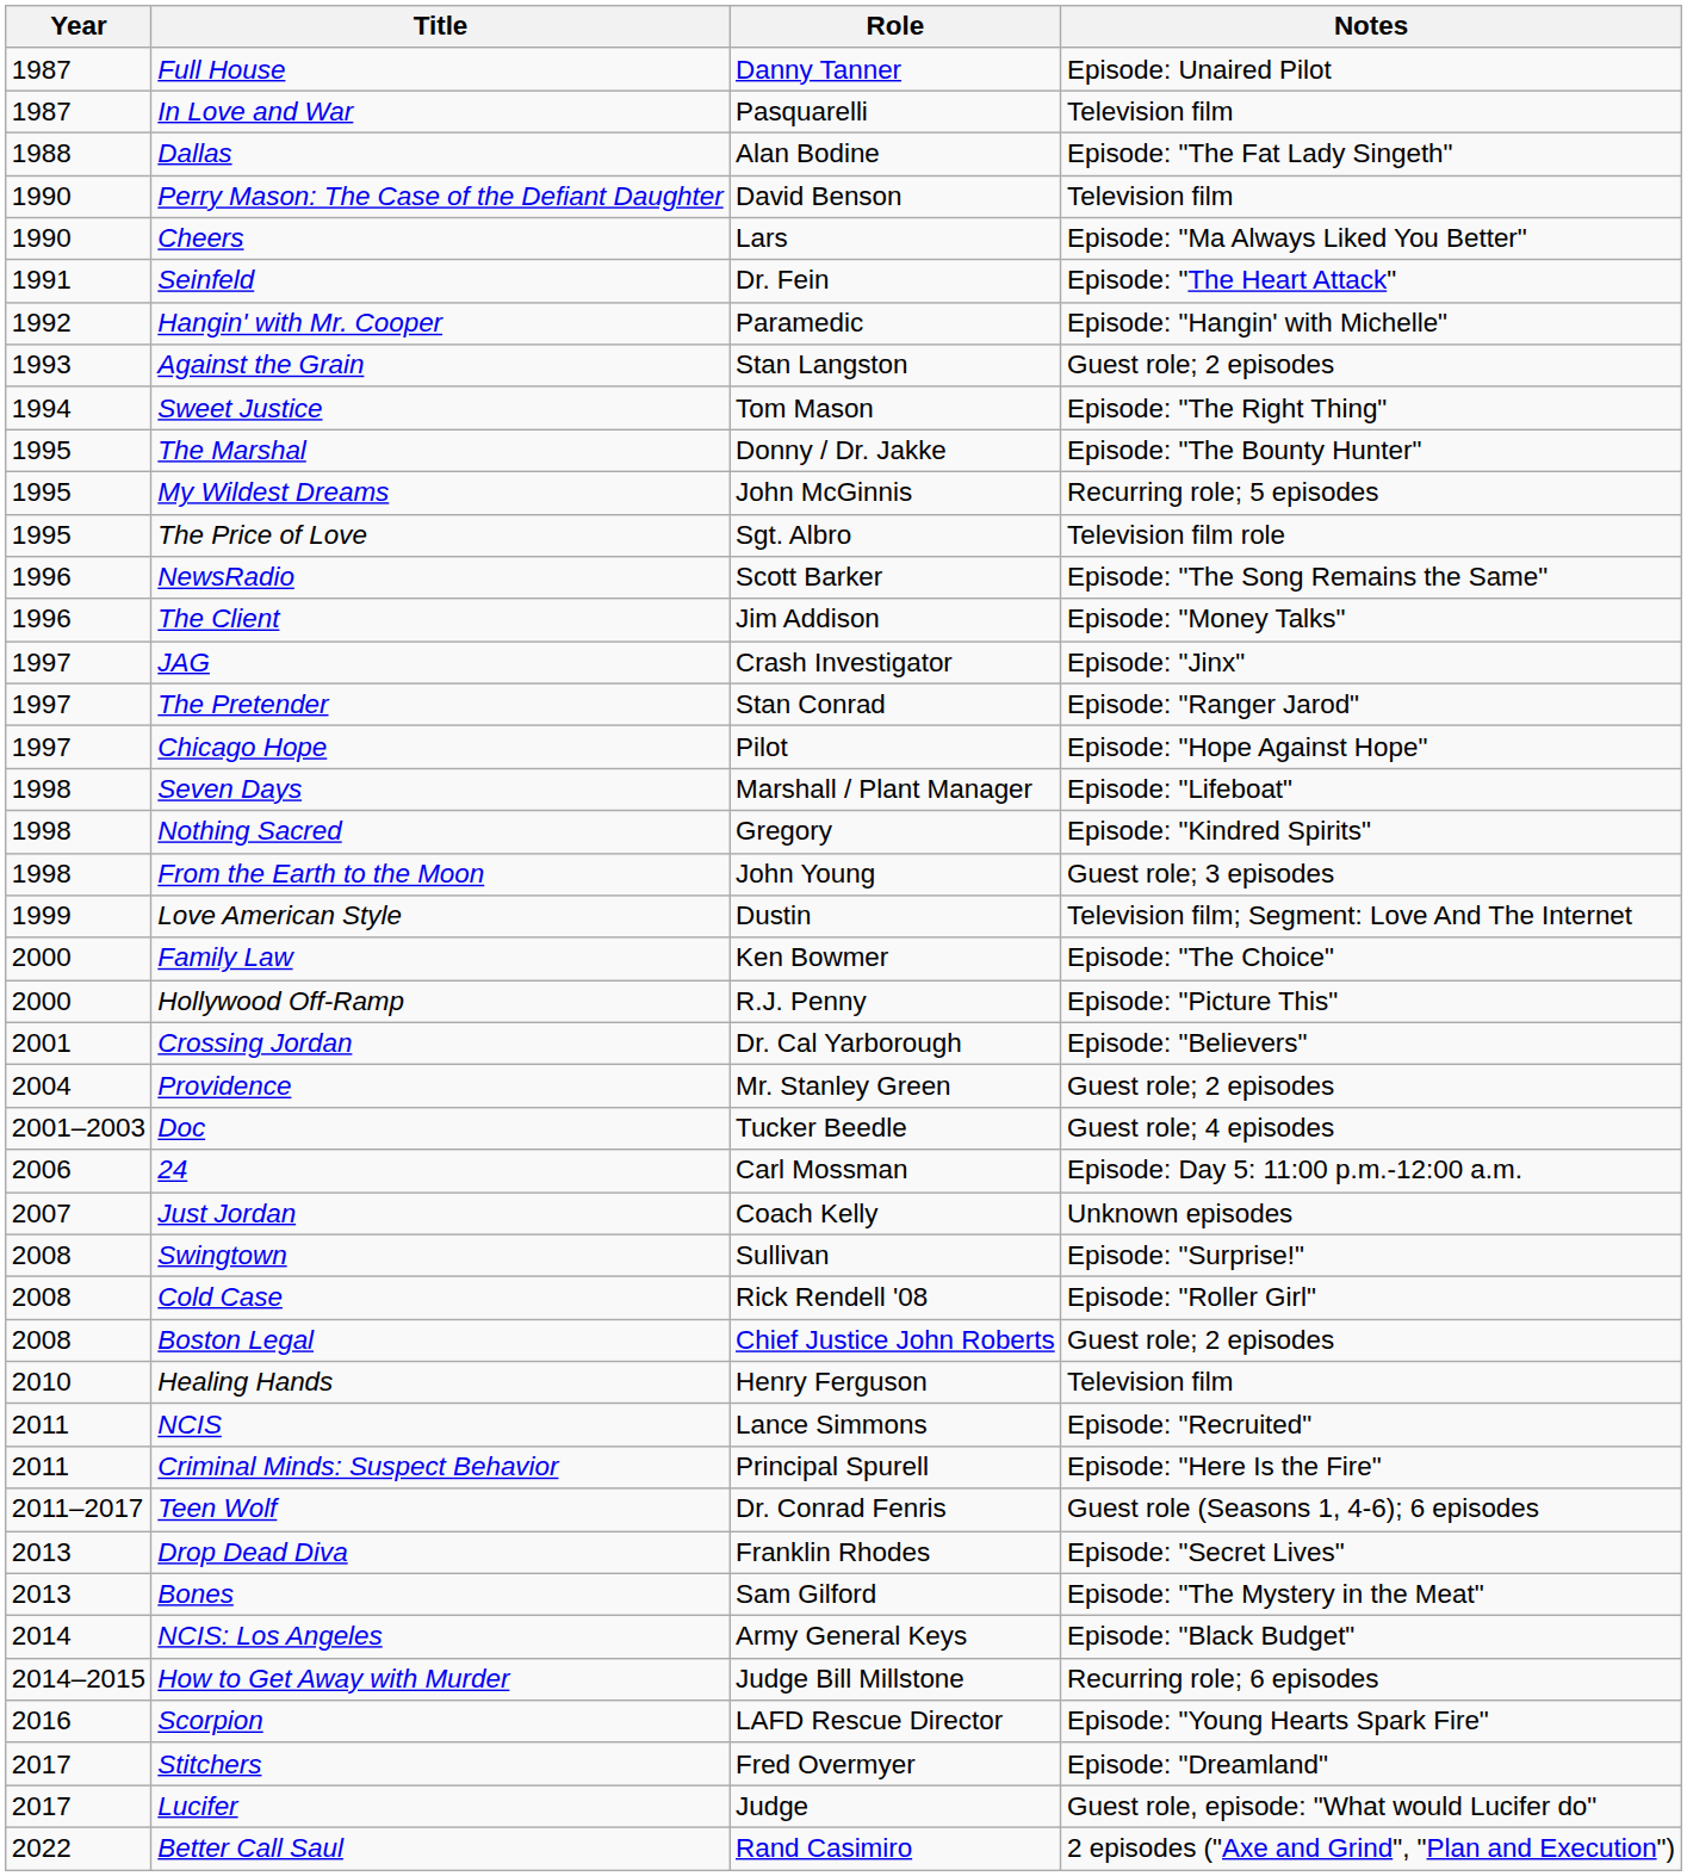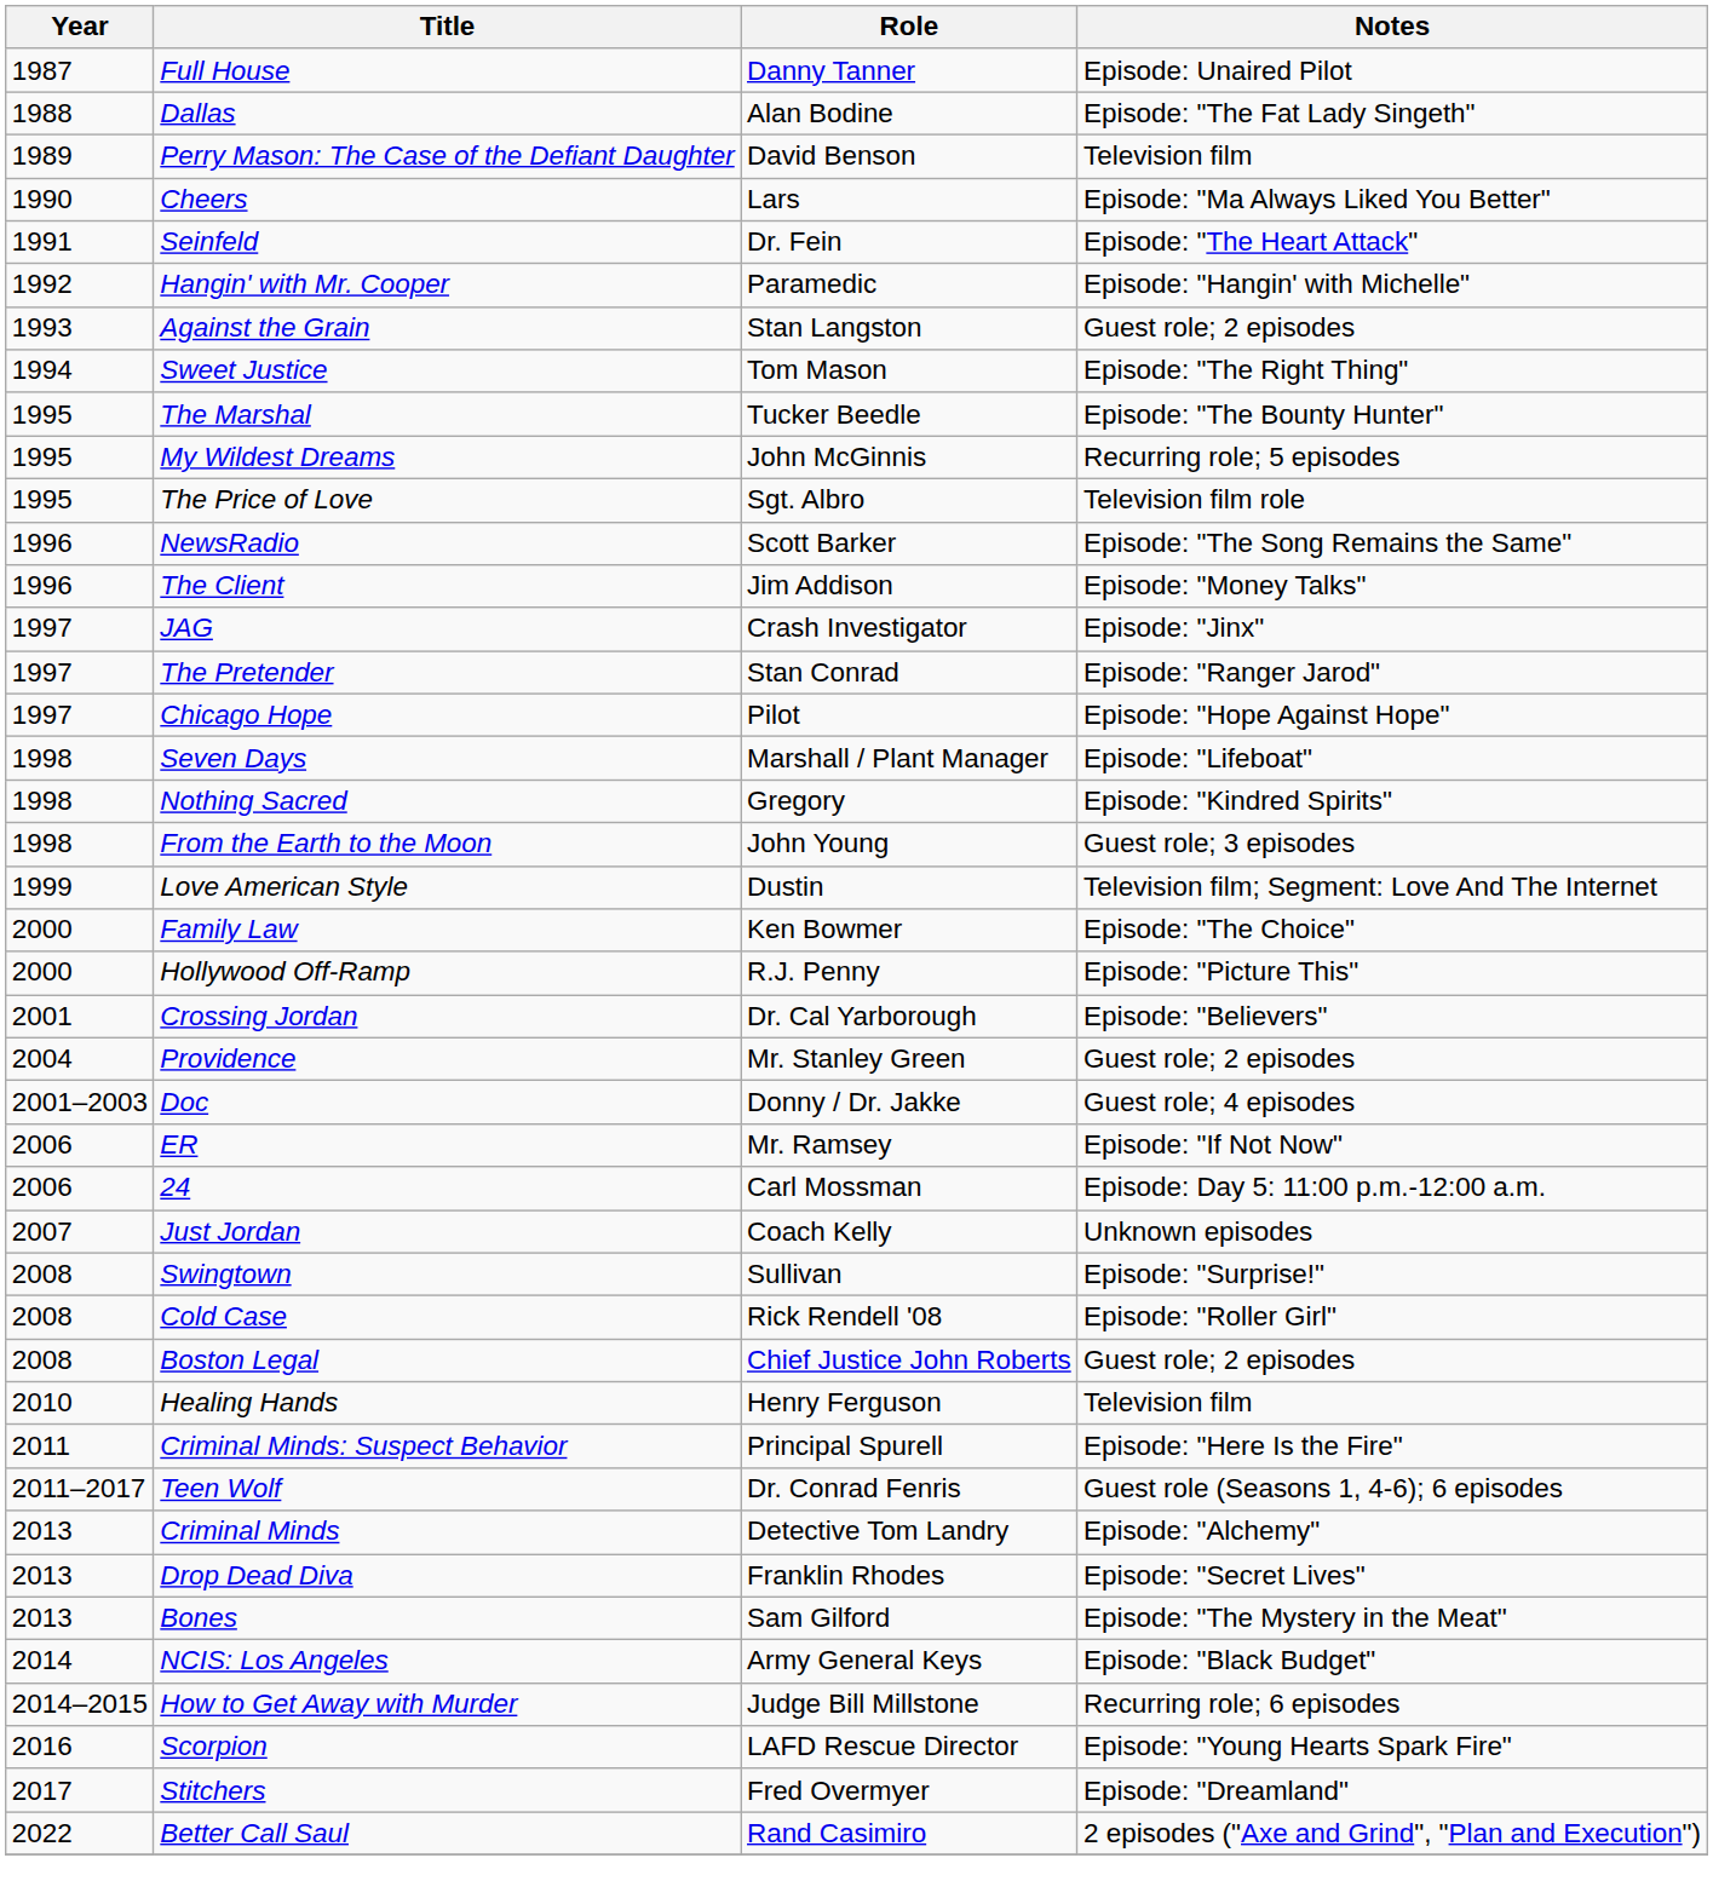- row: 1987 | In Love and War | Pasquarelli | Television film
Perry Mason: The Case of the Defiant Daughter | Year: 1990 -> 1989
The Marshal | Role: Donny / Dr. Jakke -> Tucker Beedle
Doc | Role: Tucker Beedle -> Donny / Dr. Jakke
+ row: 2006 | ER | Mr. Ramsey | Episode: "If Not Now"
- row: 2011 | NCIS | Lance Simmons | Episode: "Recruited"
+ row: 2013 | Criminal Minds | Detective Tom Landry | Episode: "Alchemy"
- row: 2017 | Lucifer | Judge | Guest role, episode: "What would Lucifer do"
